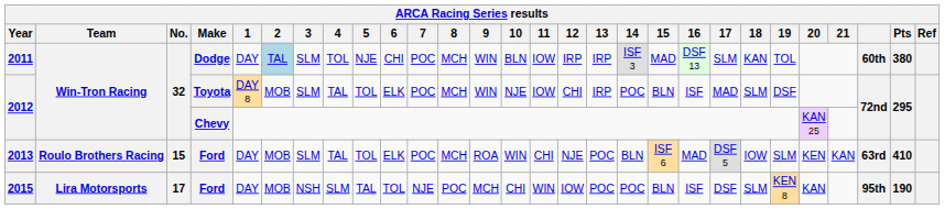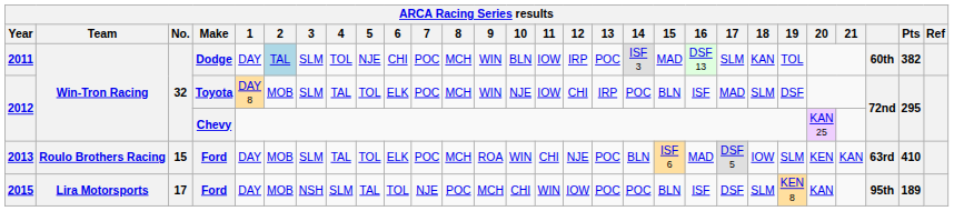2011 | 13: IRP -> POC
2011 | Pts: 380 -> 382
2015 | Pts: 190 -> 189
